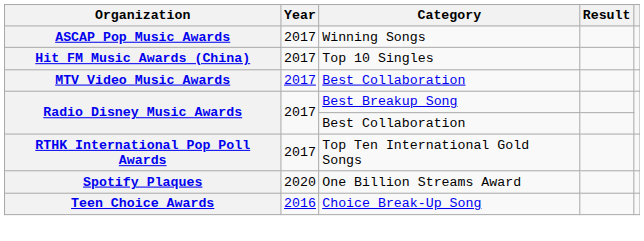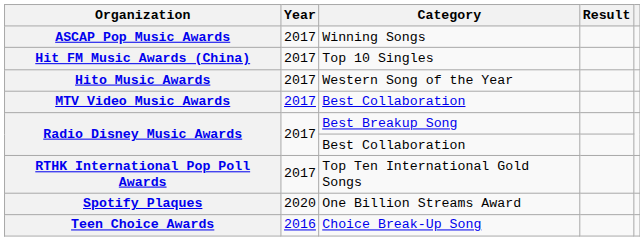+ row: Hito Music Awards | 2017 | Western Song of the Year
